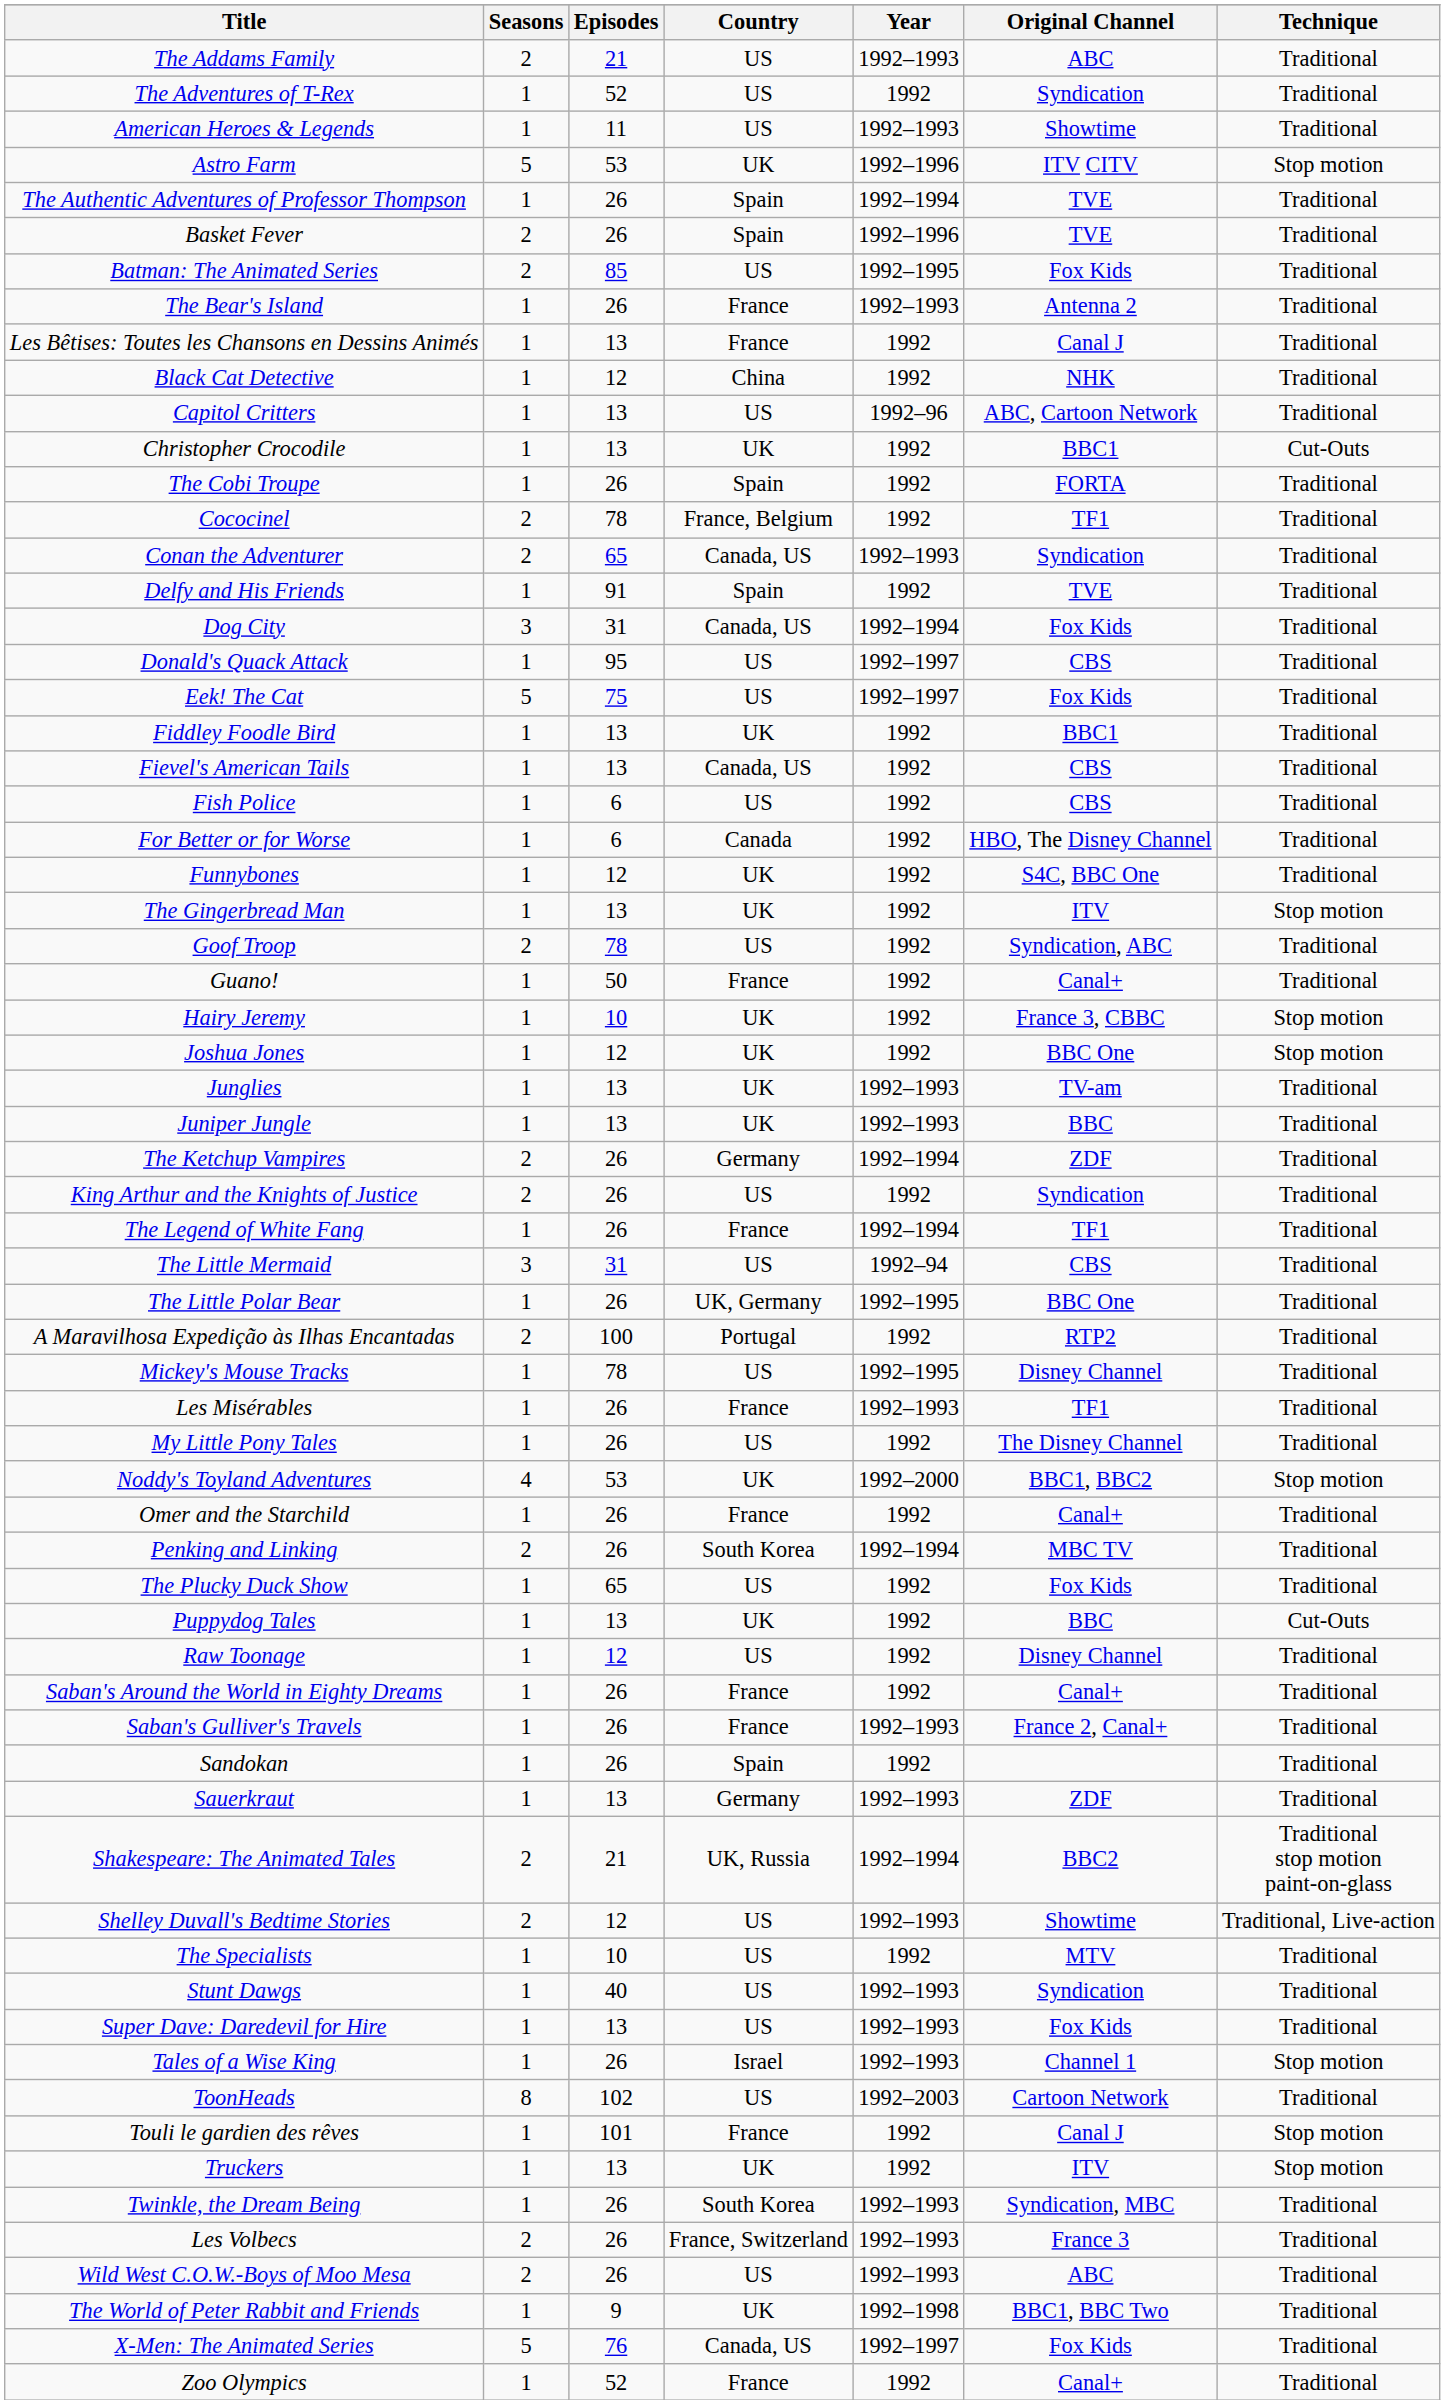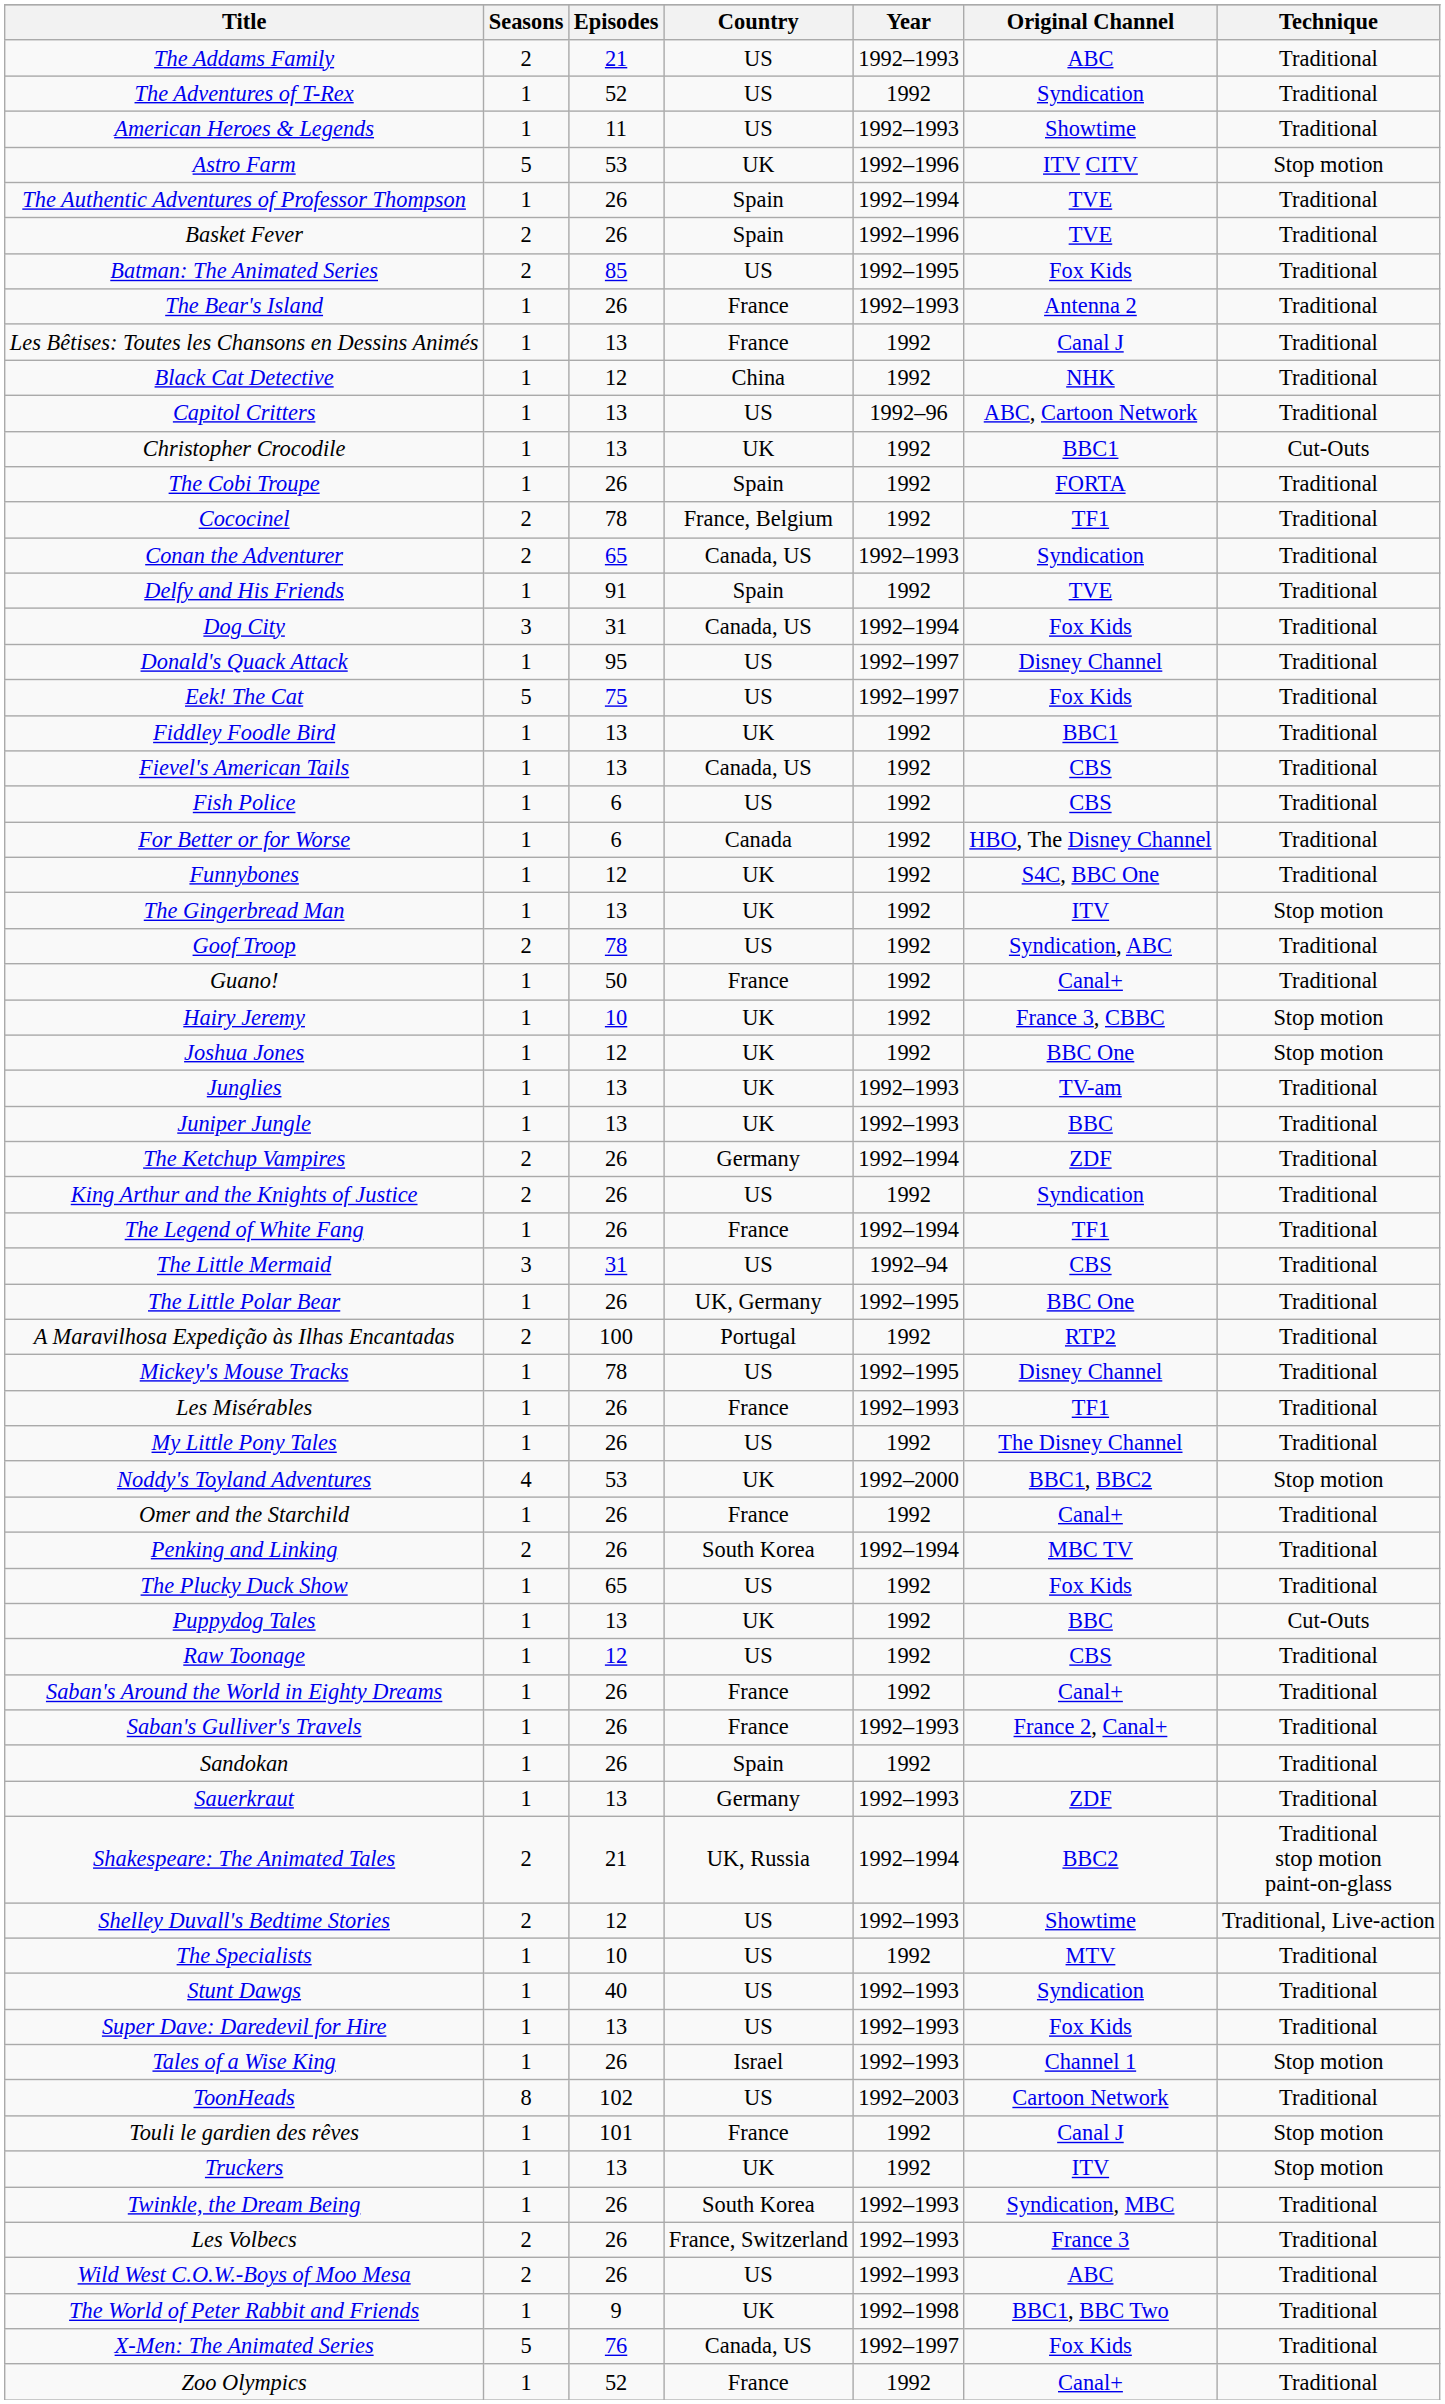Donald's Quack Attack | Original Channel: CBS -> Disney Channel
Raw Toonage | Original Channel: Disney Channel -> CBS
